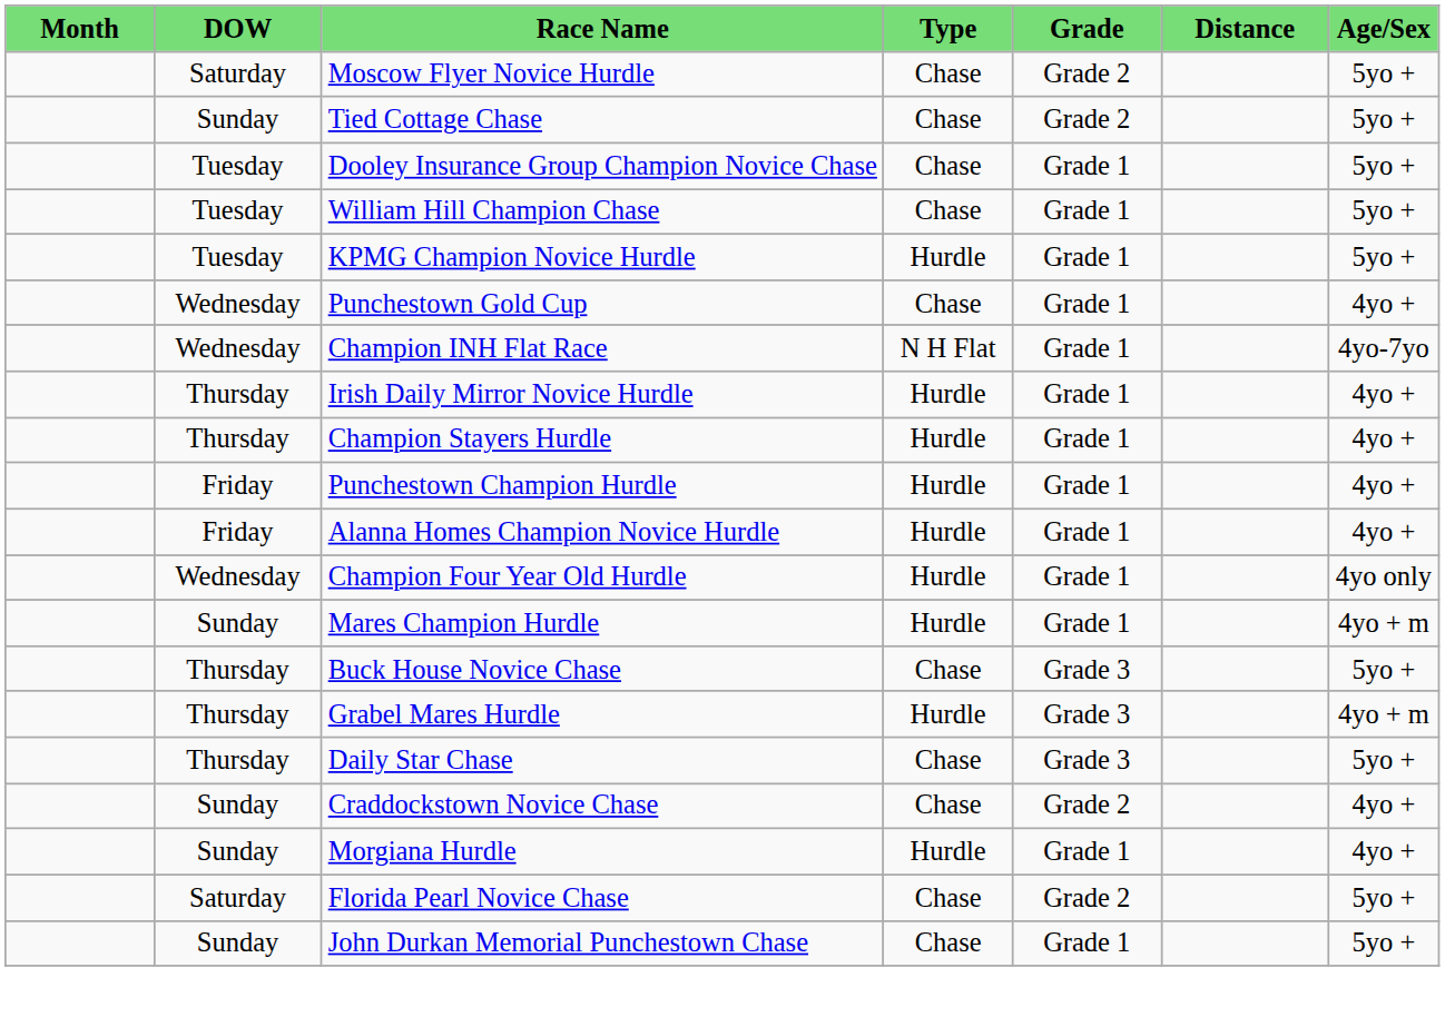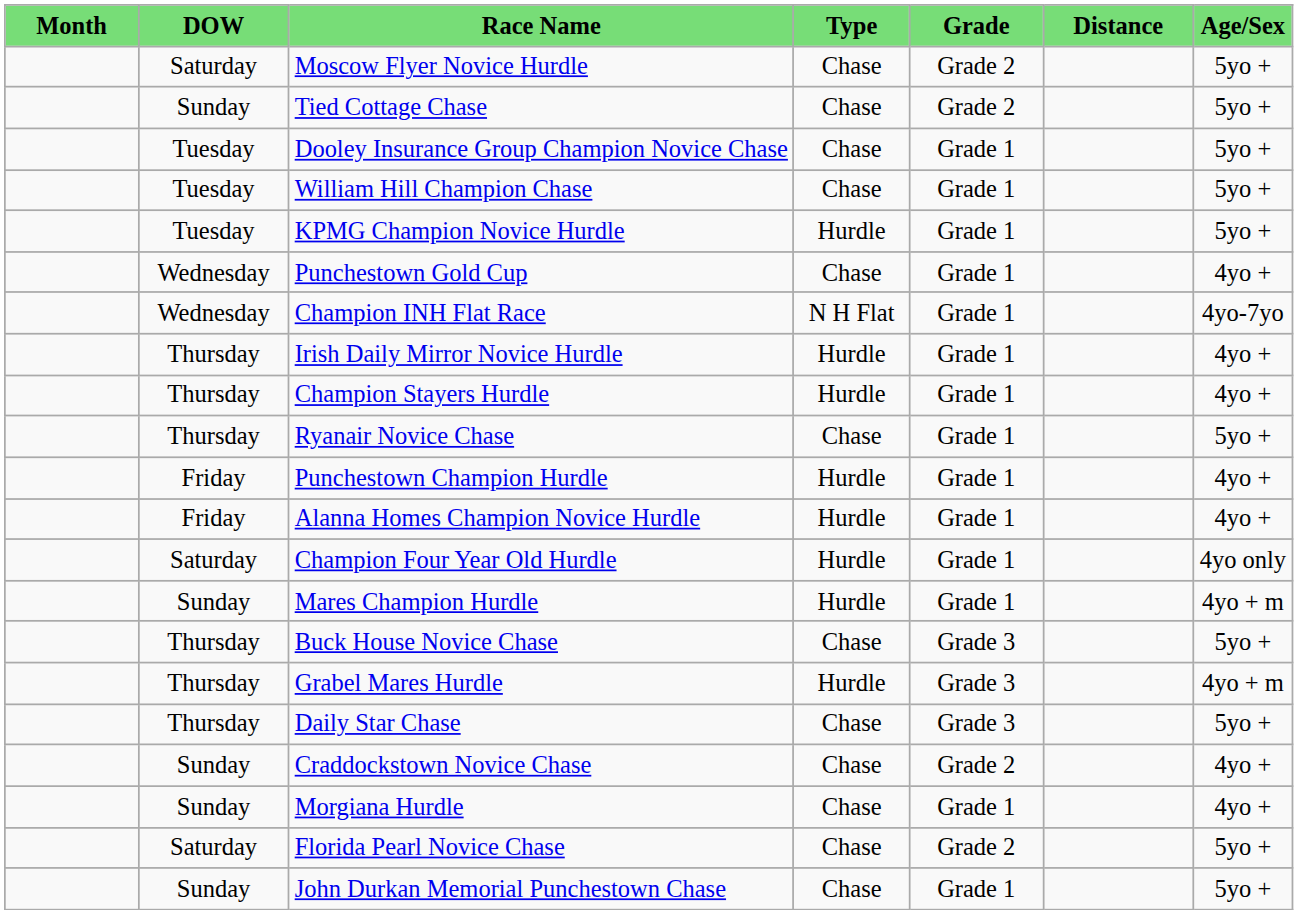+ row: Thursday | Ryanair Novice Chase | Chase | Grade 1 | 5yo +
Champion Four Year Old Hurdle | DOW: Wednesday -> Saturday
Morgiana Hurdle | Type: Hurdle -> Chase
